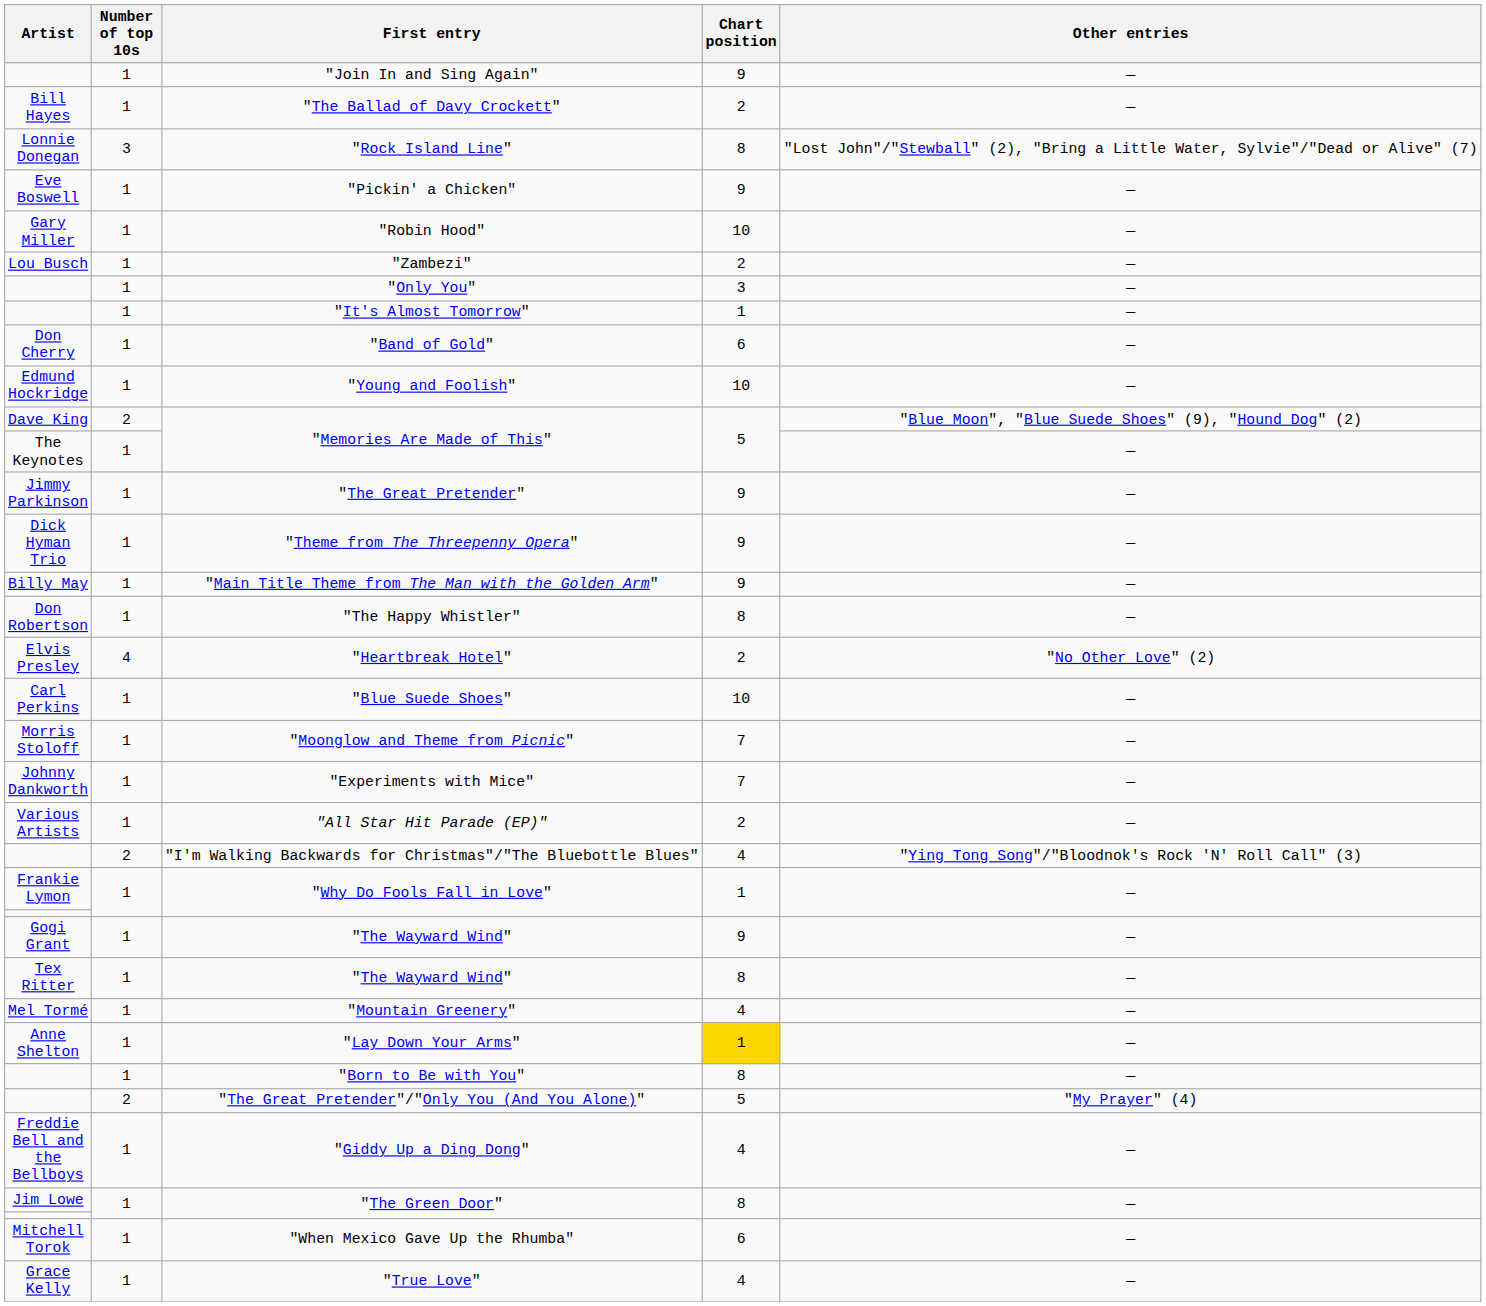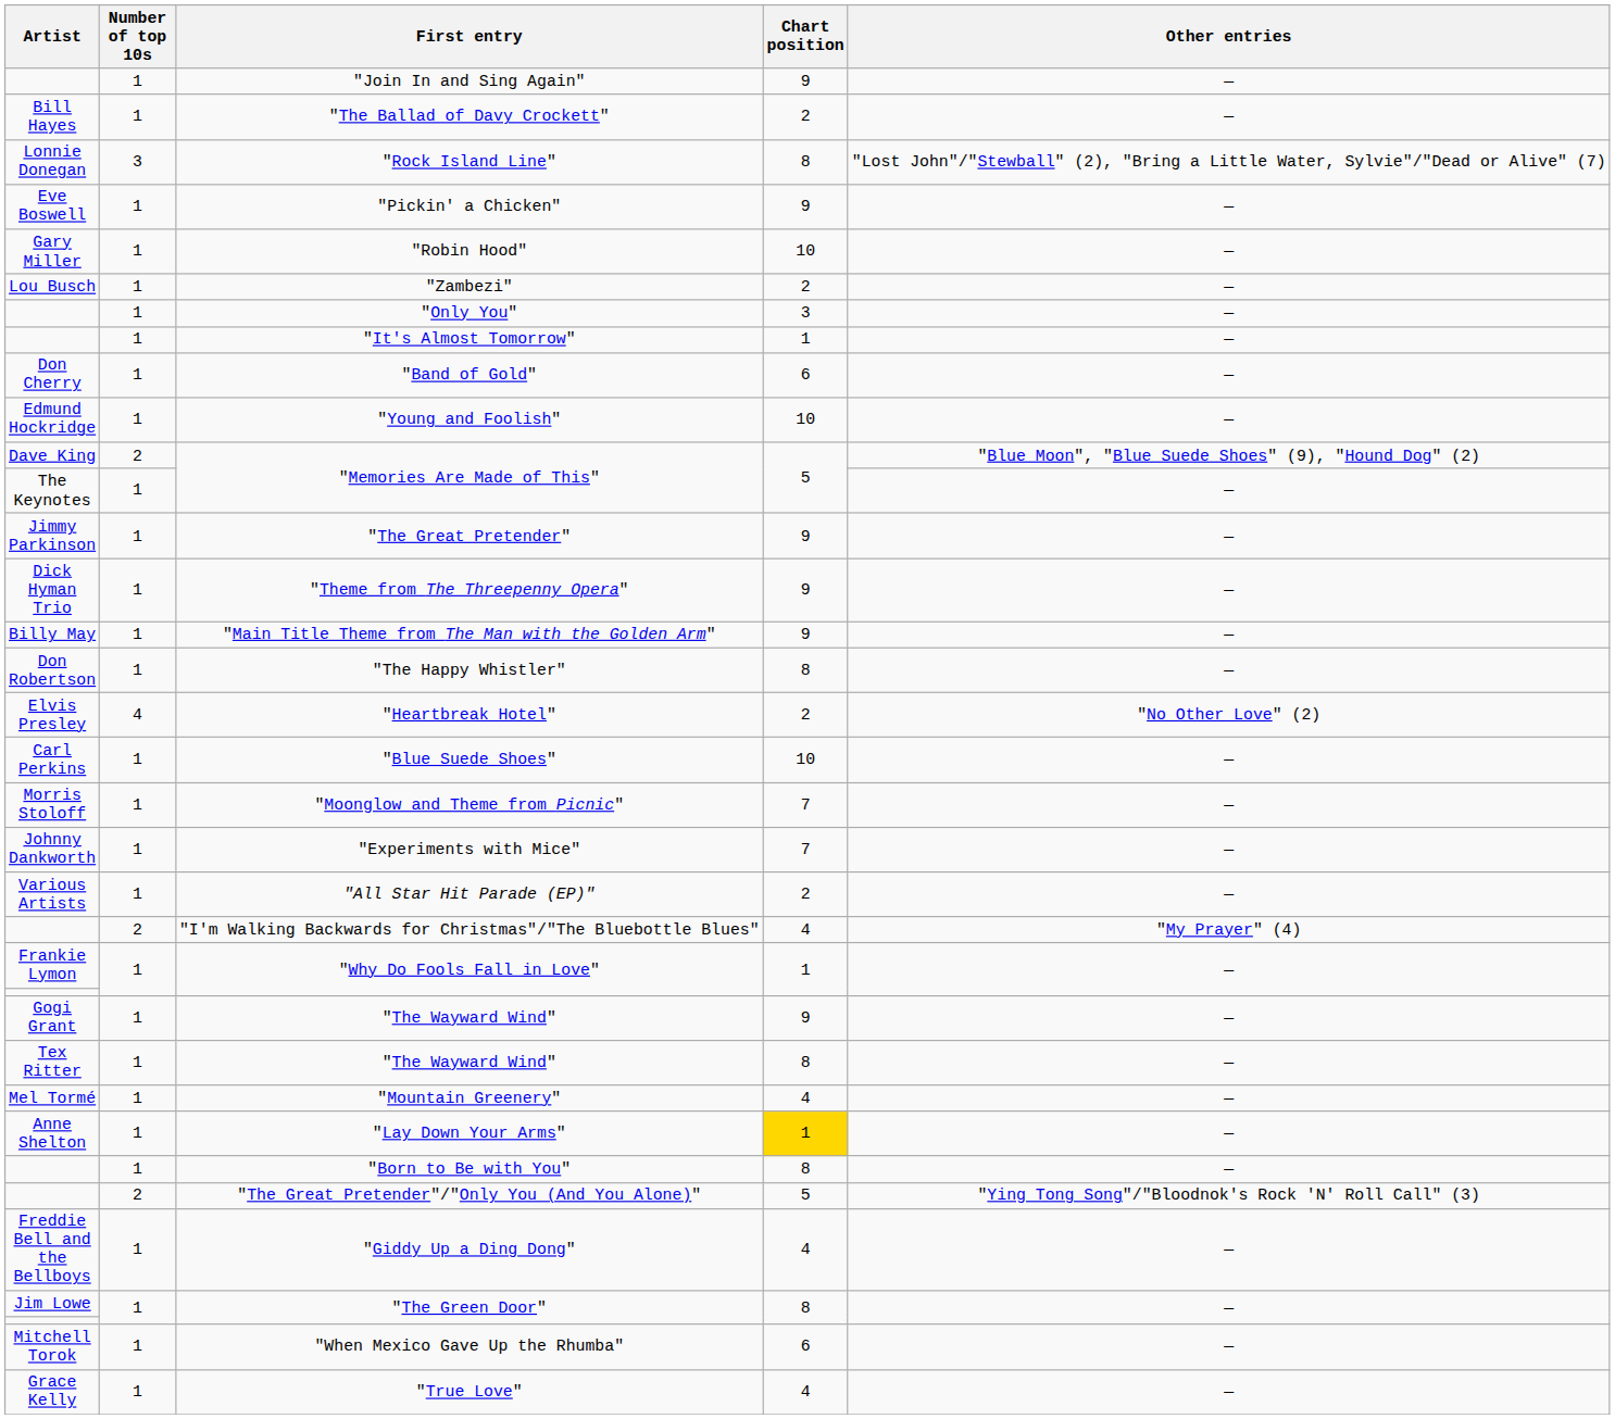"I'm Walking Backwards for Christmas"/"The Bluebottle Blues" | Other entries: "Ying Tong Song"/"Bloodnok's Rock 'N' Roll Call" (3) -> "My Prayer" (4)
"The Great Pretender"/"Only You (And You Alone)" | Other entries: "My Prayer" (4) -> "Ying Tong Song"/"Bloodnok's Rock 'N' Roll Call" (3)
